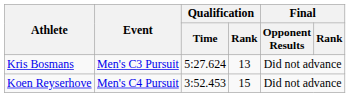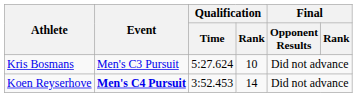Kris Bosmans | Qualification / Rank: 13 -> 10
Koen Reyserhove | Event: normal -> bold
Koen Reyserhove | Qualification / Rank: 15 -> 14
